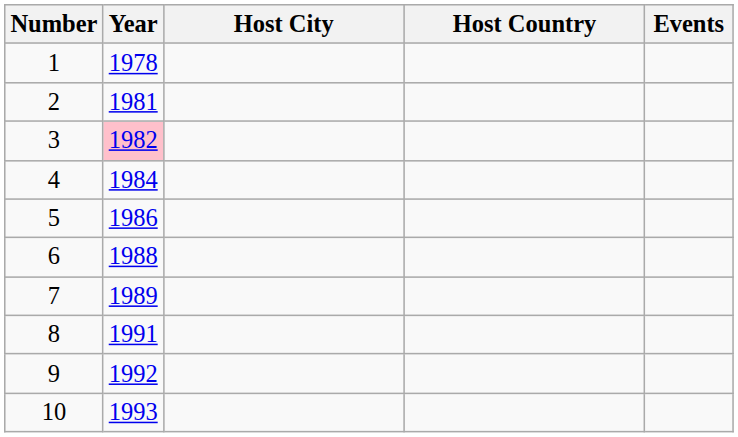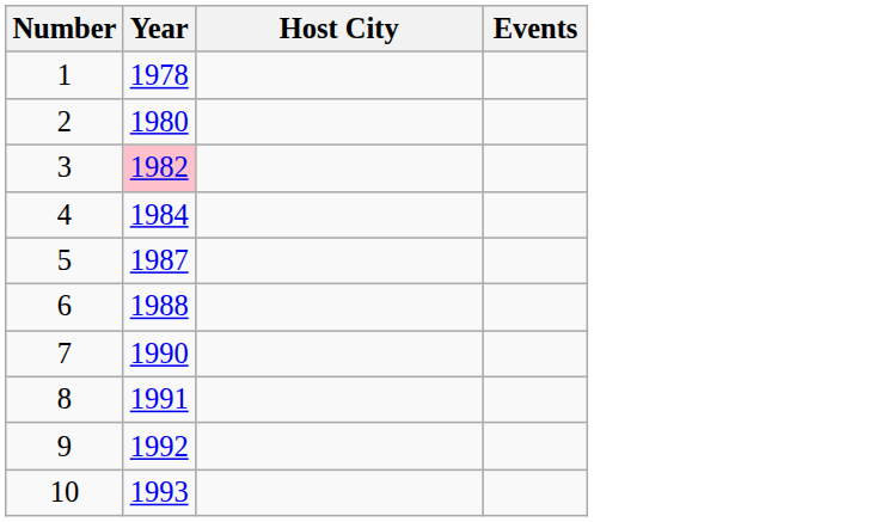- column: Host Country
2 | Year: 1981 -> 1980
5 | Year: 1986 -> 1987
7 | Year: 1989 -> 1990
